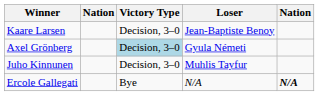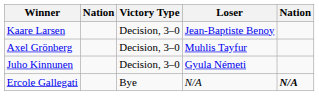Axel Grönberg | Victory Type: lightblue background -> no background
Axel Grönberg | Loser: Gyula Németi -> Muhlis Tayfur
Juho Kinnunen | Loser: Muhlis Tayfur -> Gyula Németi
